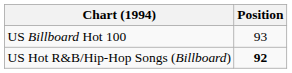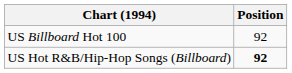US Billboard Hot 100 | Position: 93 -> 92
